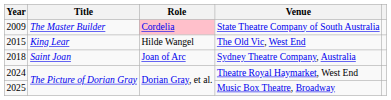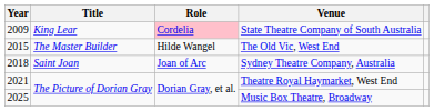State Theatre Company of South Australia | Title: The Master Builder -> King Lear
The Old Vic, West End | Title: King Lear -> The Master Builder
Theatre Royal Haymarket, West End | Year: 2024 -> 2021
